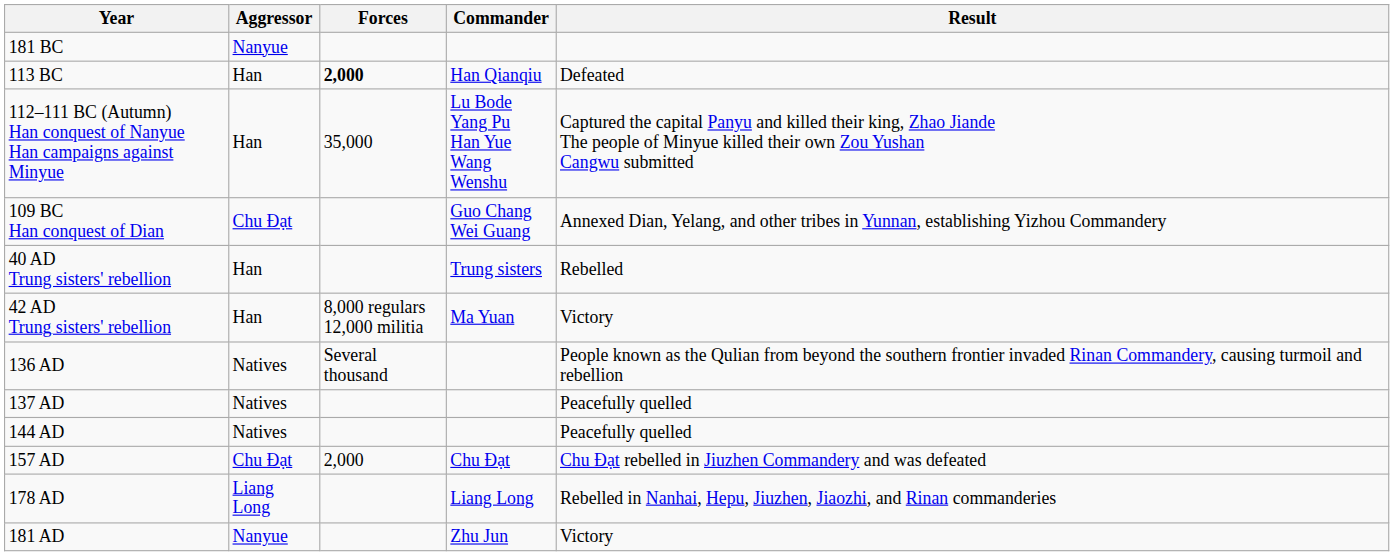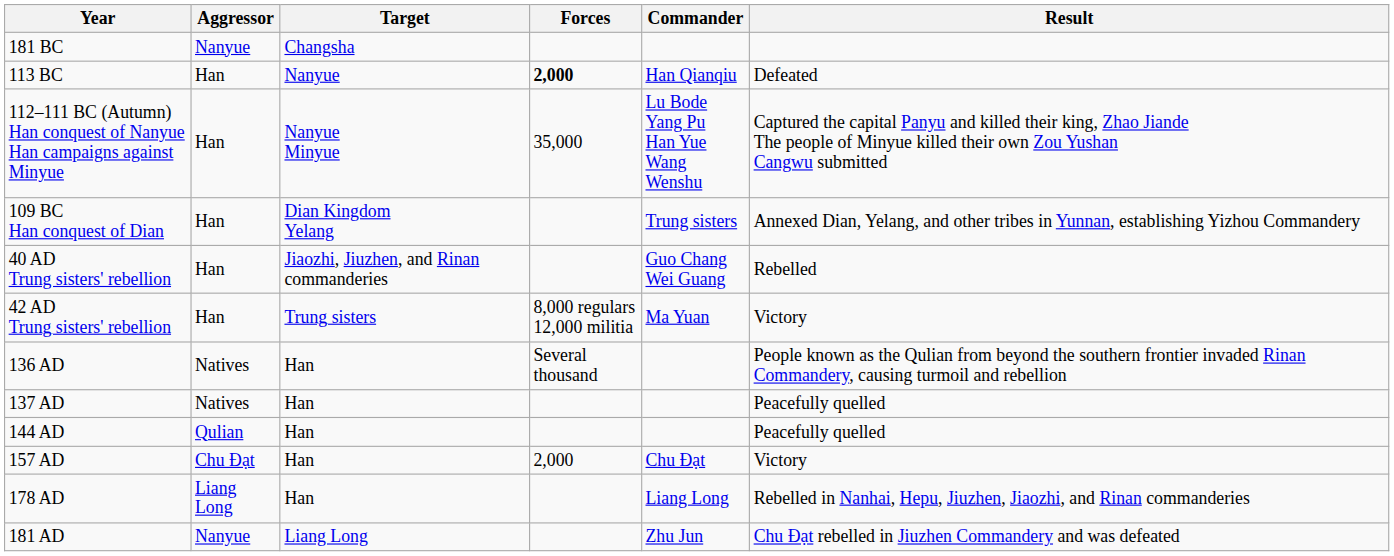+ column: Target | Changsha | Nanyue | Nanyue Minyue | Dian Kingdom Yelang | Jiaozhi, Jiuzhen, and Rinan commanderies | Trung sisters | Han | Han | Han | Han | Han | Liang Long
109 BC Han conquest of Dian | Aggressor: Chu Đạt -> Han
109 BC Han conquest of Dian | Commander: Guo Chang Wei Guang -> Trung sisters
40 AD Trung sisters' rebellion | Commander: Trung sisters -> Guo Chang Wei Guang
144 AD | Aggressor: Natives -> Qulian
157 AD | Result: Chu Đạt rebelled in Jiuzhen Commandery and was defeated -> Victory
181 AD | Result: Victory -> Chu Đạt rebelled in Jiuzhen Commandery and was defeated
